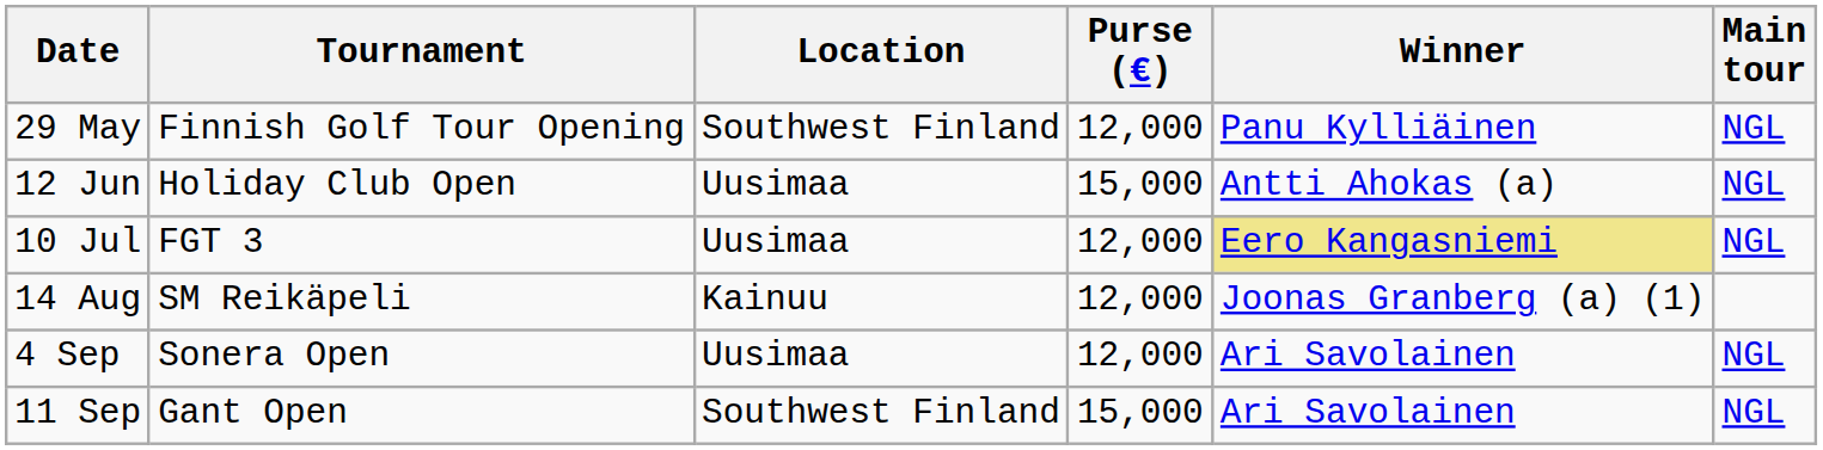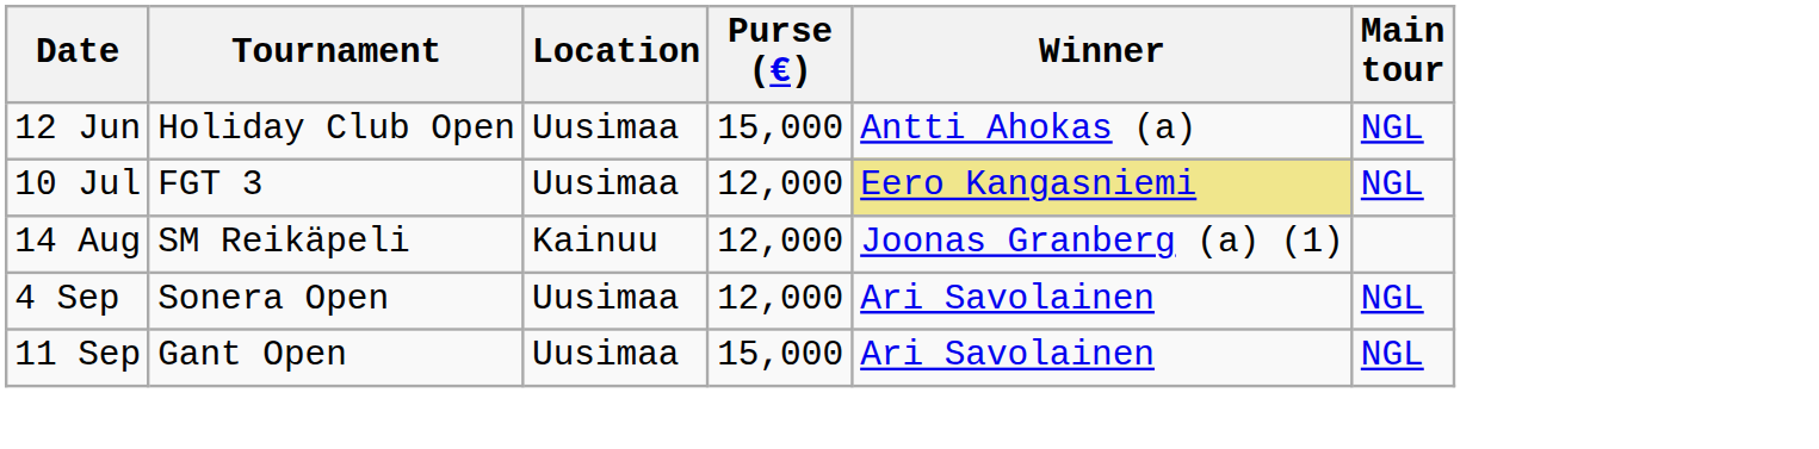- row: 29 May | Finnish Golf Tour Opening | Southwest Finland | 12,000 | Panu Kylliäinen | NGL
11 Sep | Location: Southwest Finland -> Uusimaa
